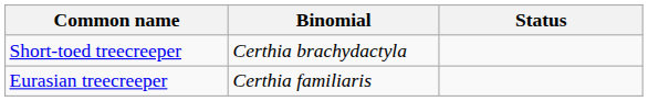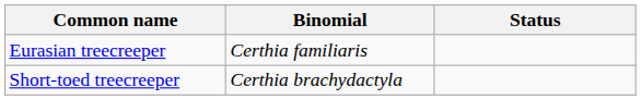rows swapped: Eurasian treecreeper <-> Short-toed treecreeper
